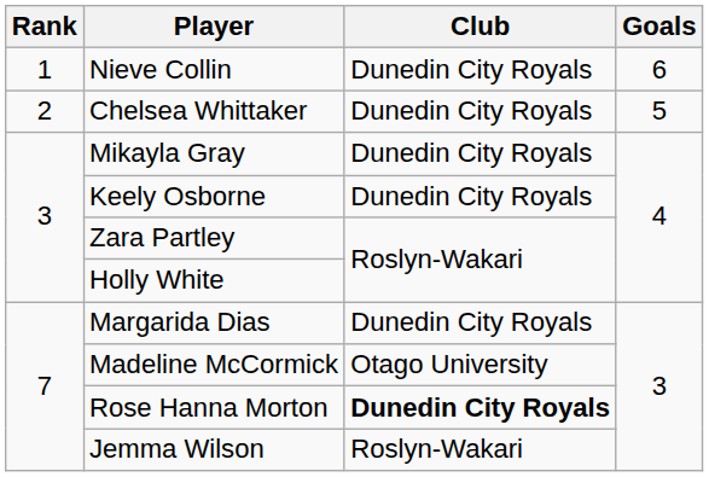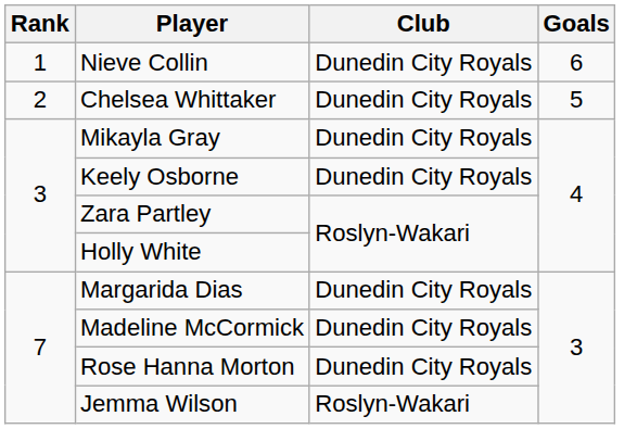Madeline McCormick | Club: Otago University -> Dunedin City Royals
Rose Hanna Morton | Club: bold -> normal
